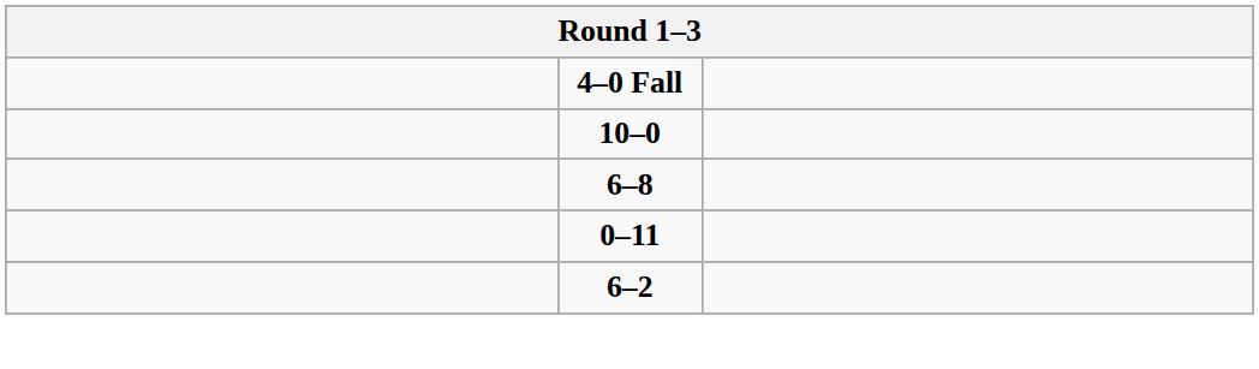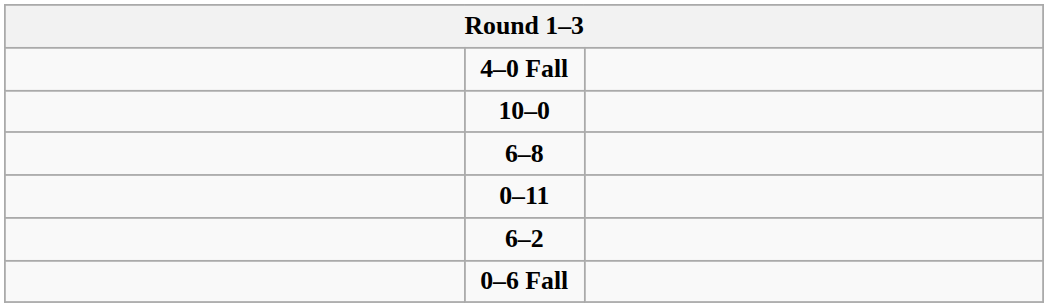+ row: 0–6 Fall
